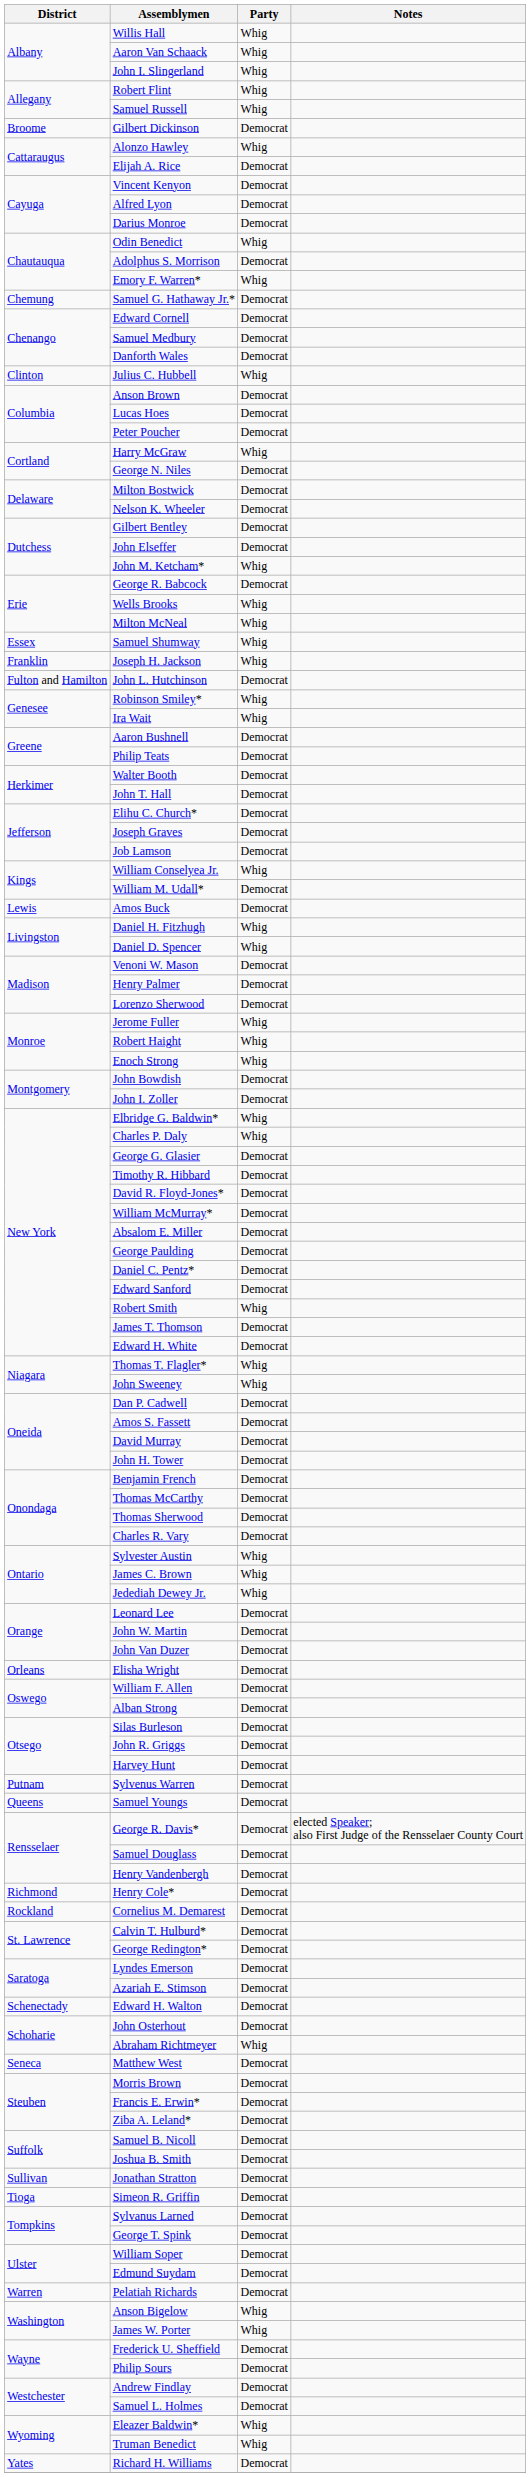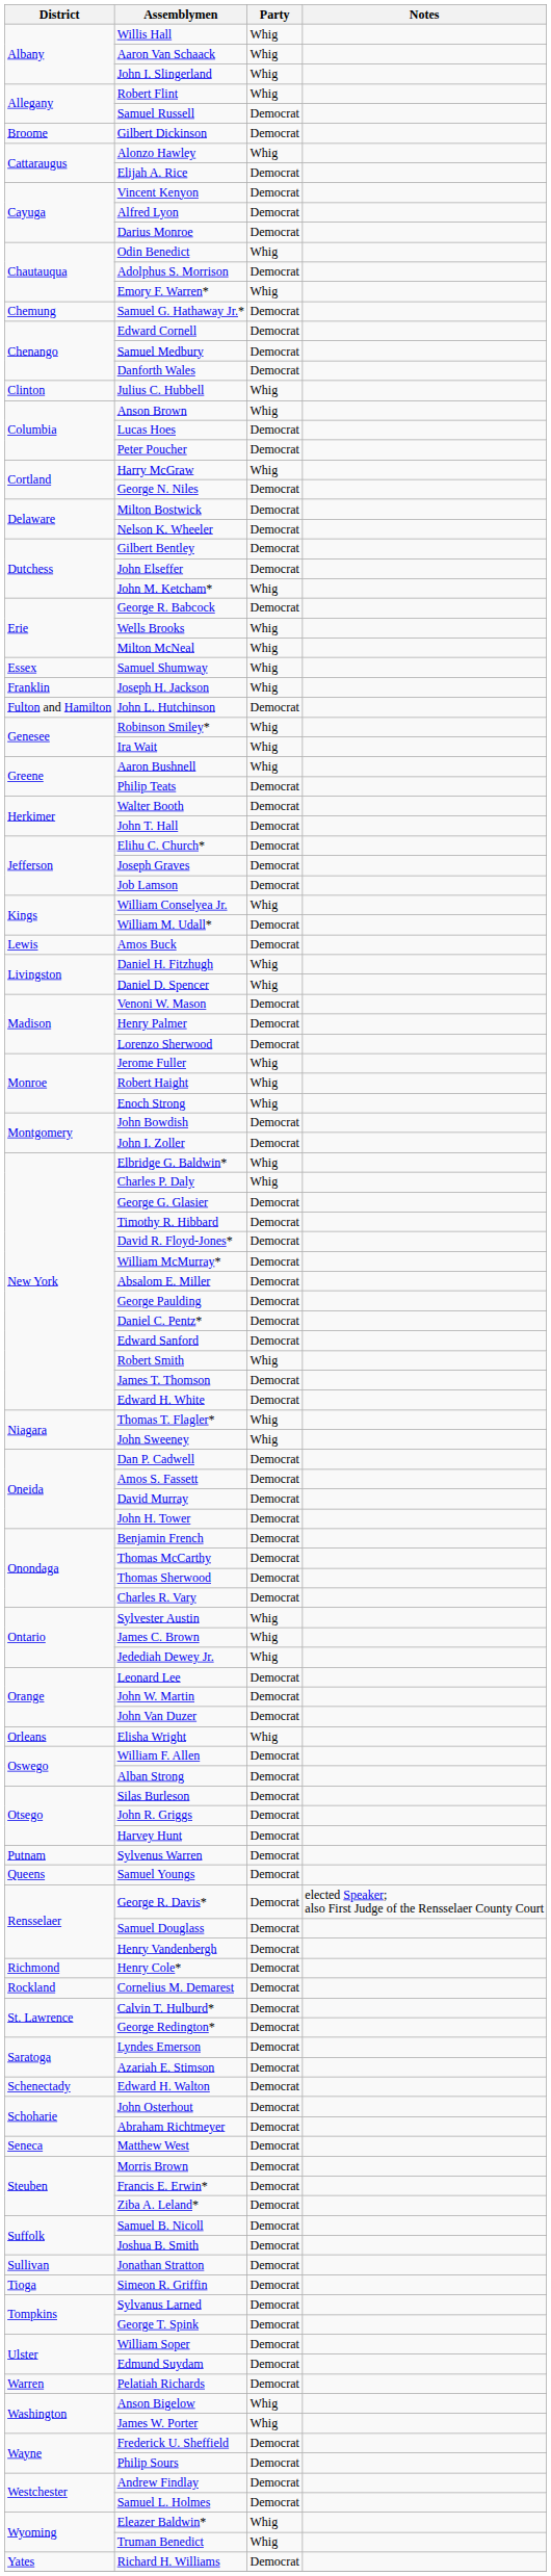Samuel Russell | Party: Whig -> Democrat
Anson Brown | Party: Democrat -> Whig
Aaron Bushnell | Party: Democrat -> Whig
Elisha Wright | Party: Democrat -> Whig
Abraham Richtmeyer | Party: Whig -> Democrat
